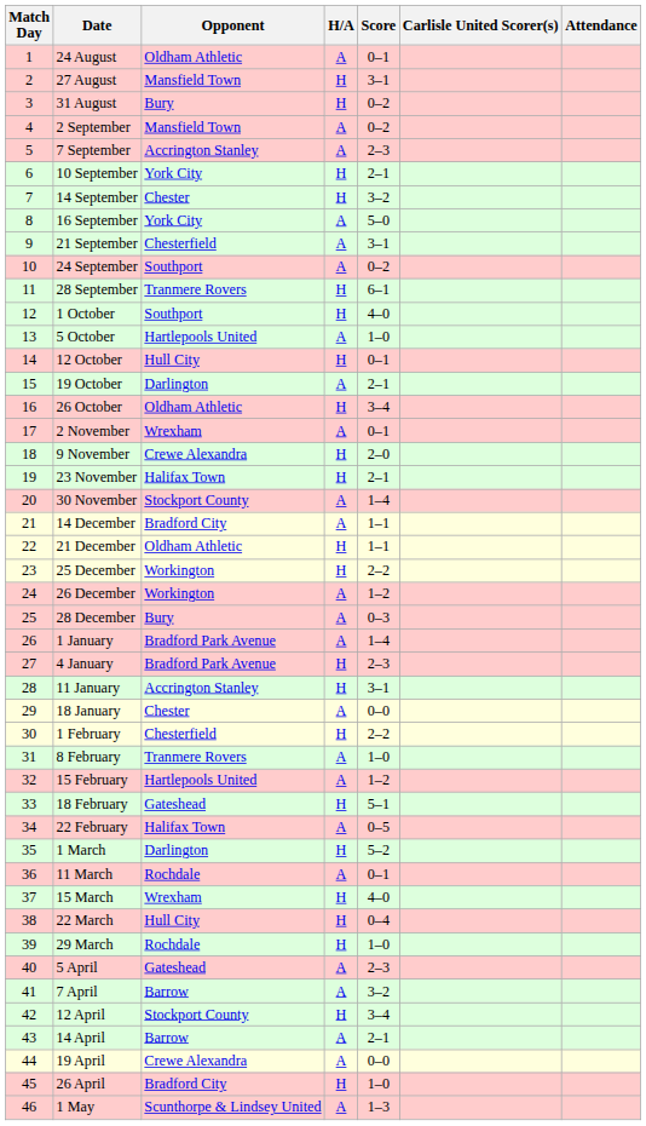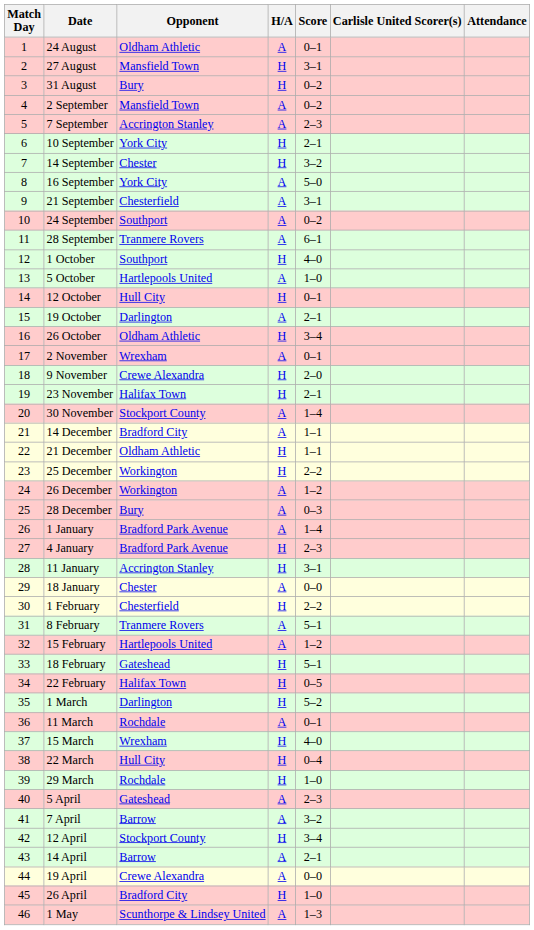28 September | H/A: H -> A
8 February | Score: 1–0 -> 5–1
22 February | H/A: A -> H
